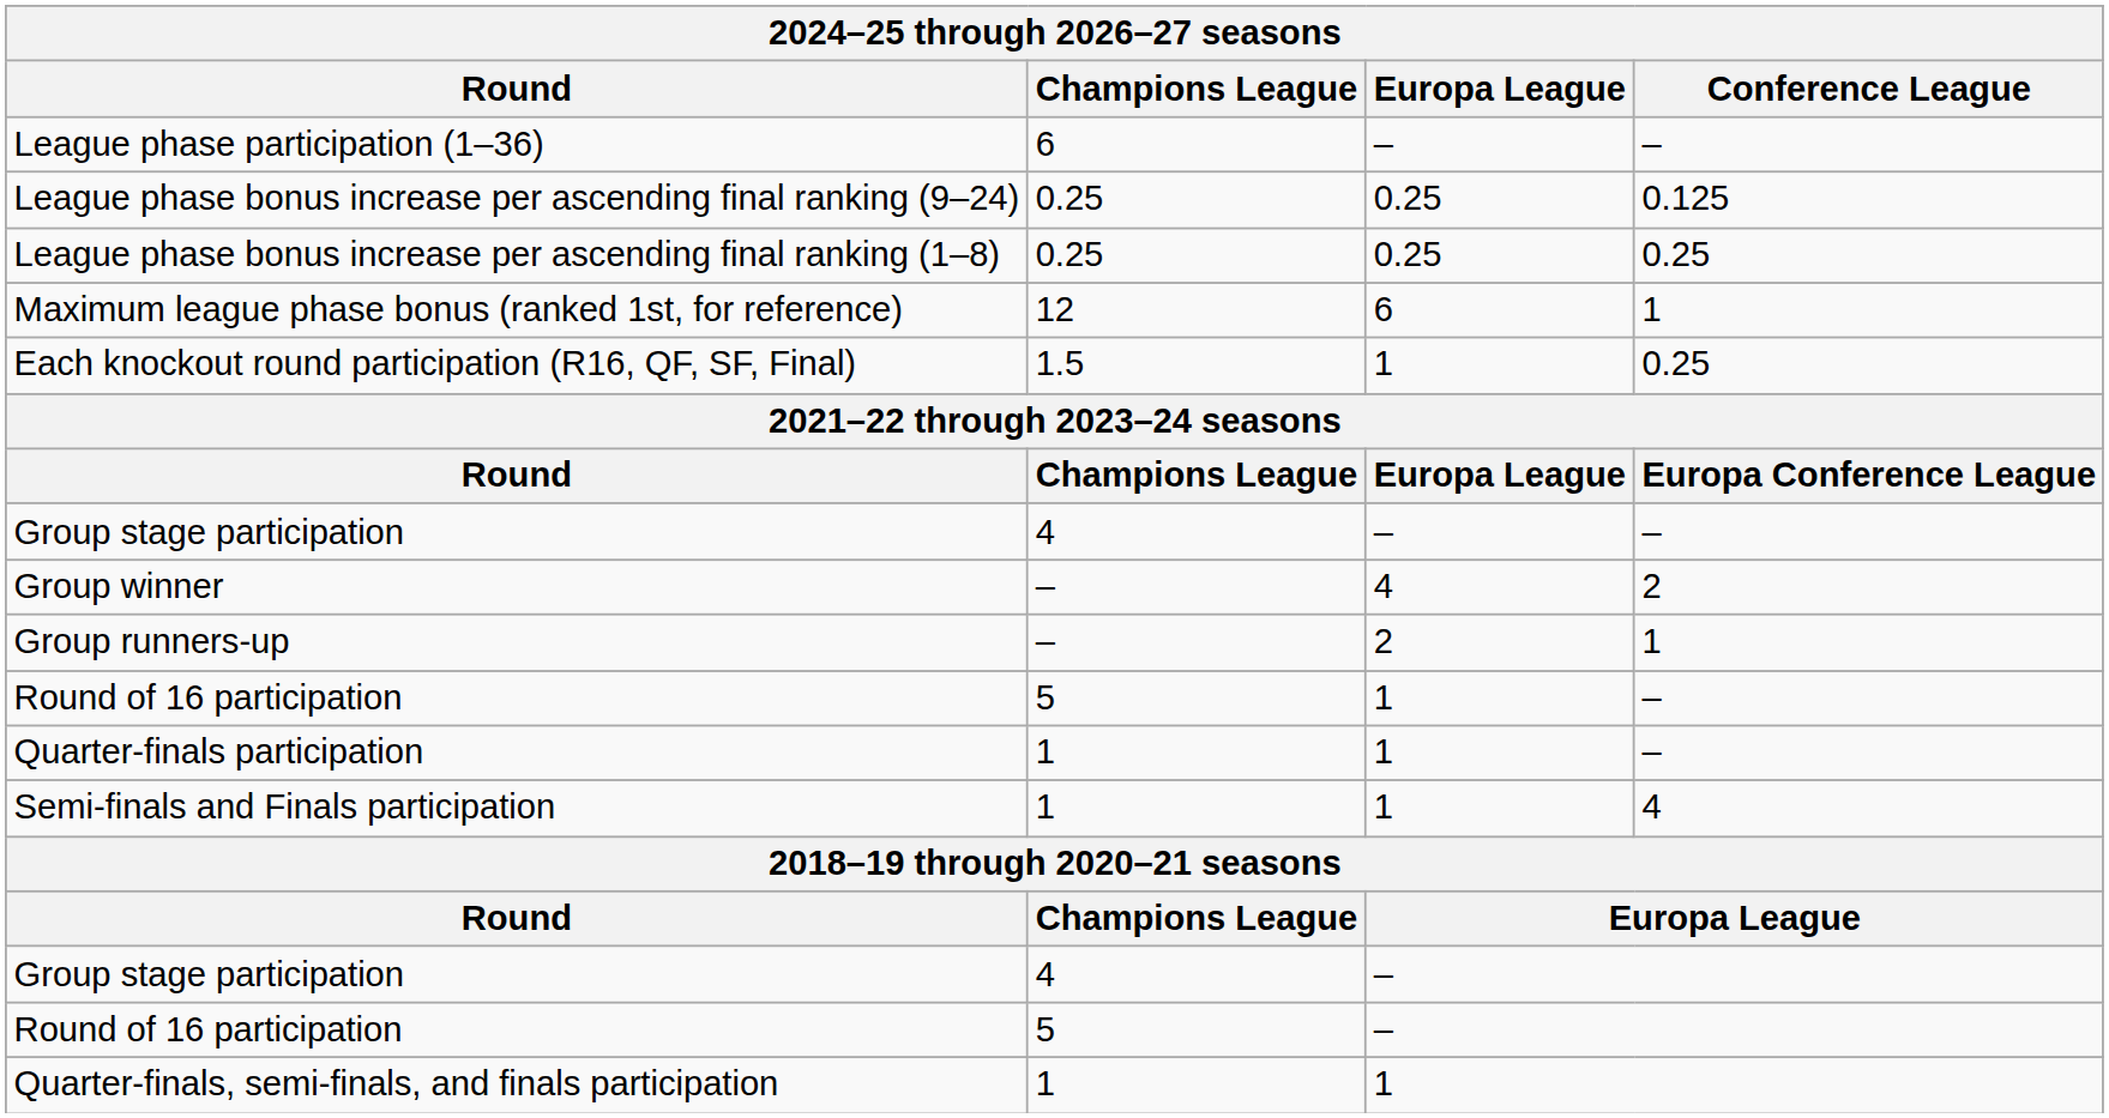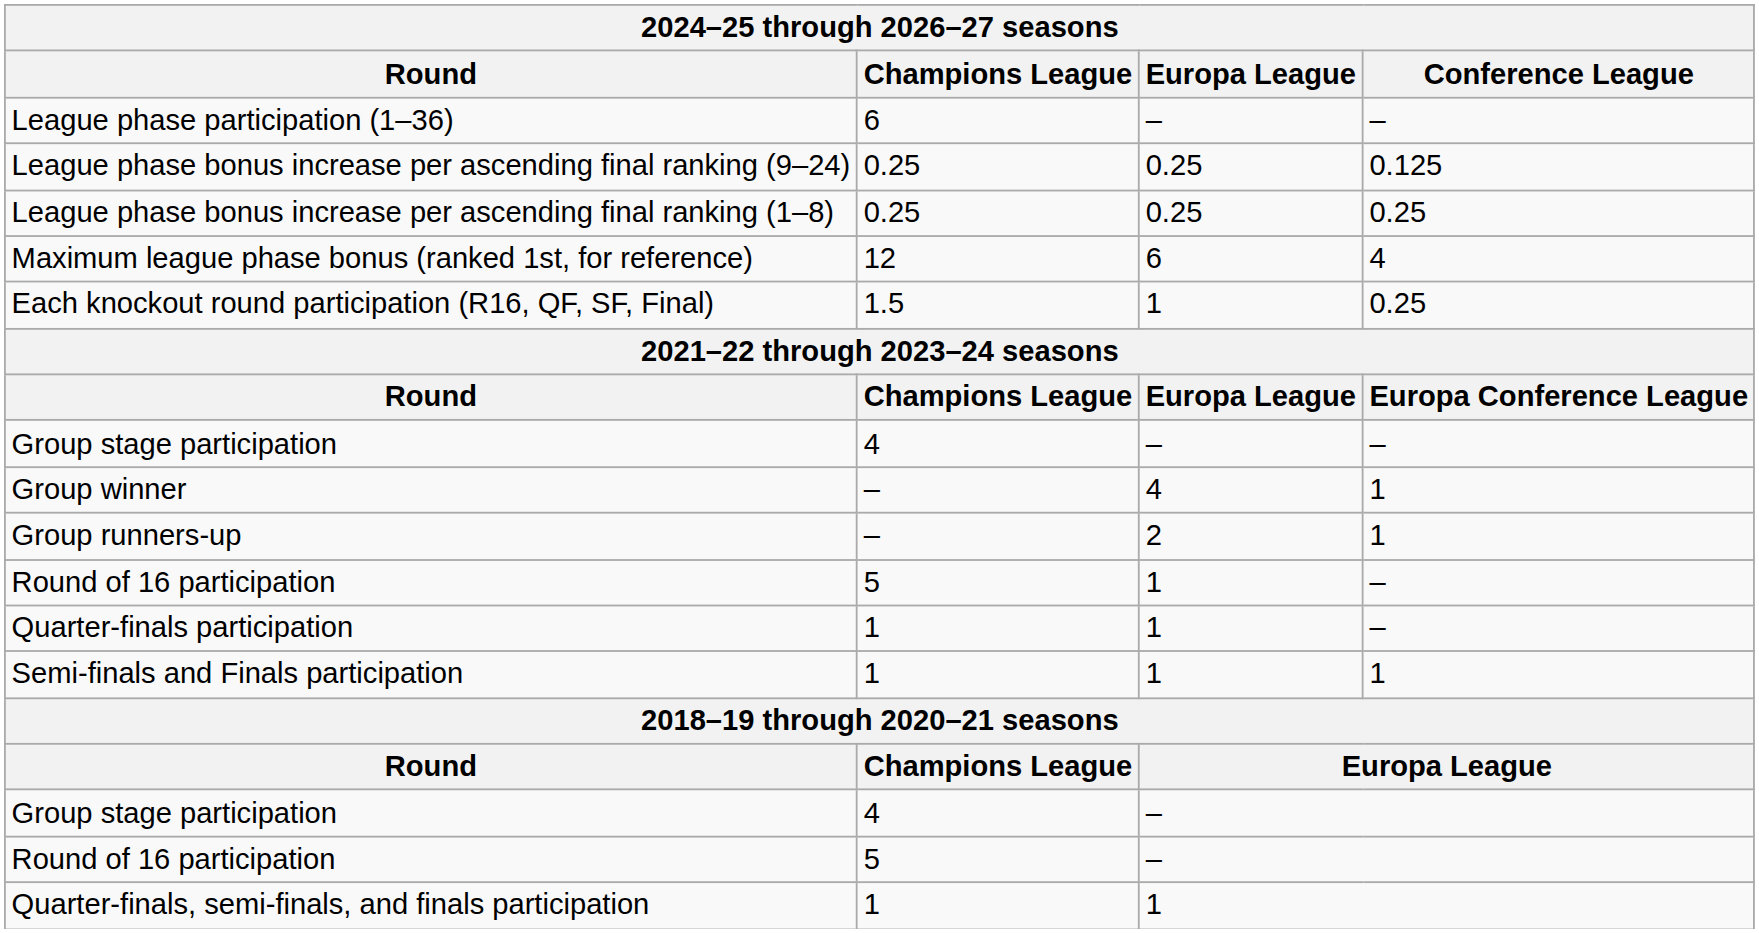Maximum league phase bonus (ranked 1st, for reference) | Conference League: 1 -> 4
Group winner | Conference League: 2 -> 1
Semi-finals and Finals participation | Conference League: 4 -> 1
